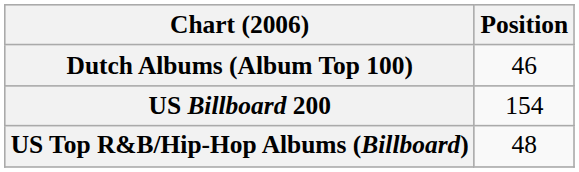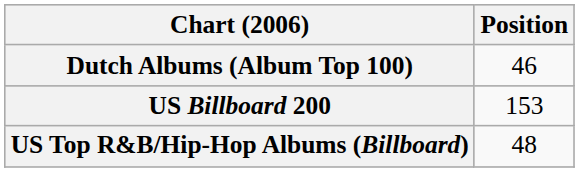US Billboard 200 | Position: 154 -> 153
